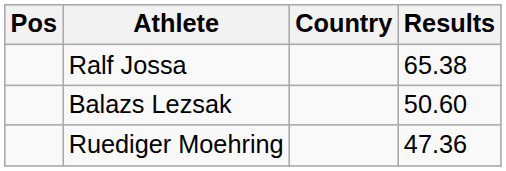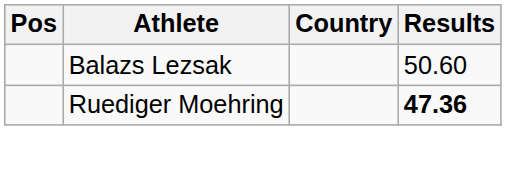- row: Ralf Jossa | 65.38
Ruediger Moehring | Results: normal -> bold
